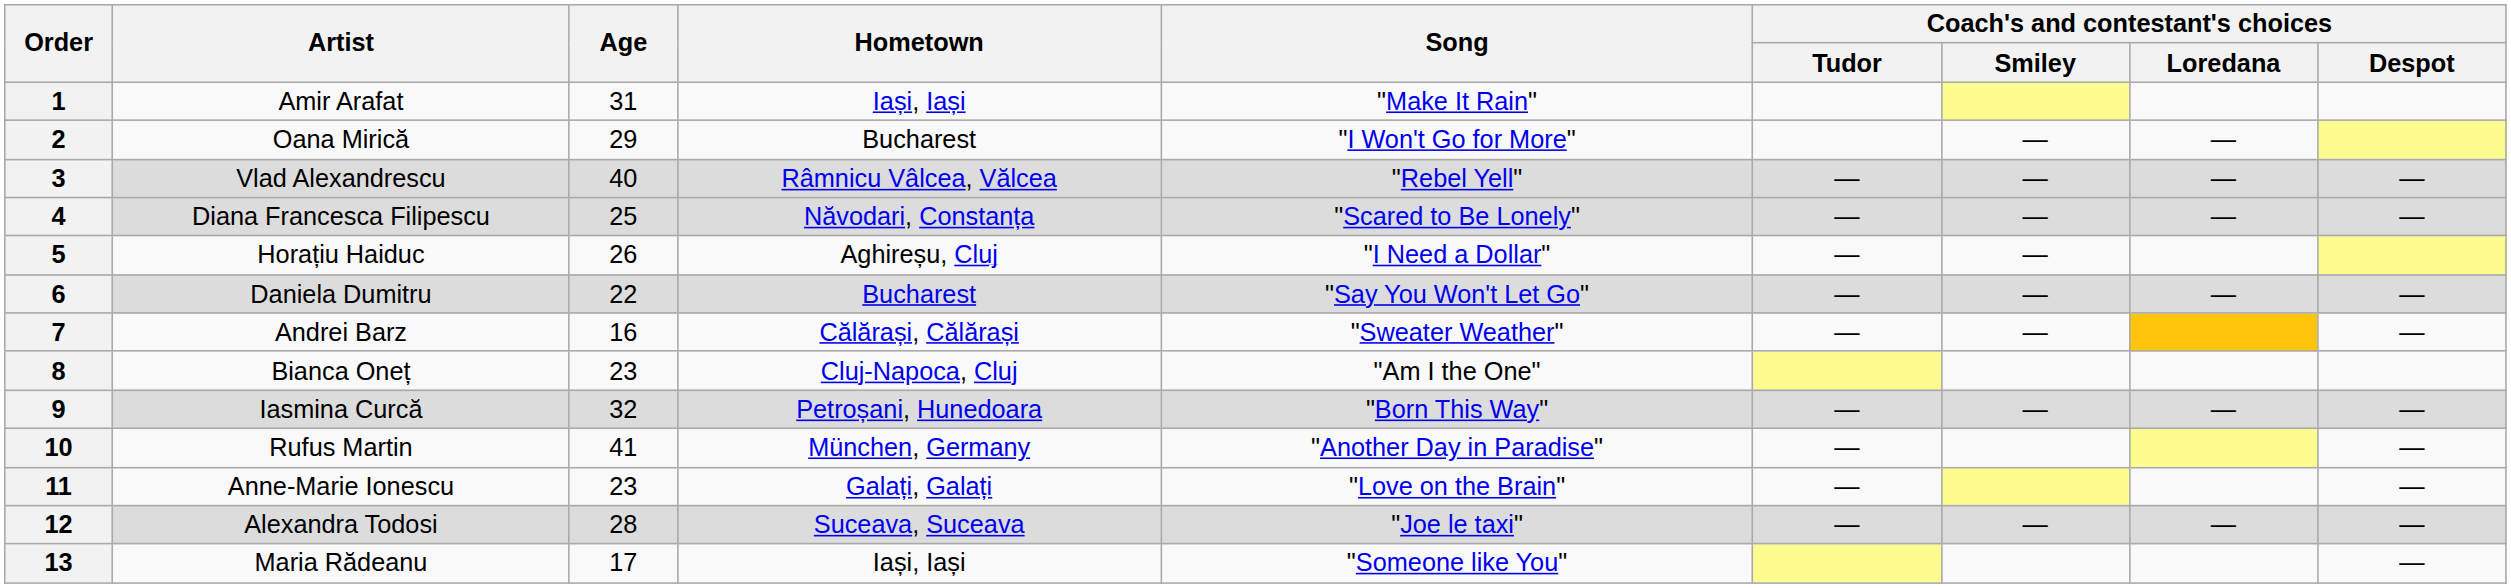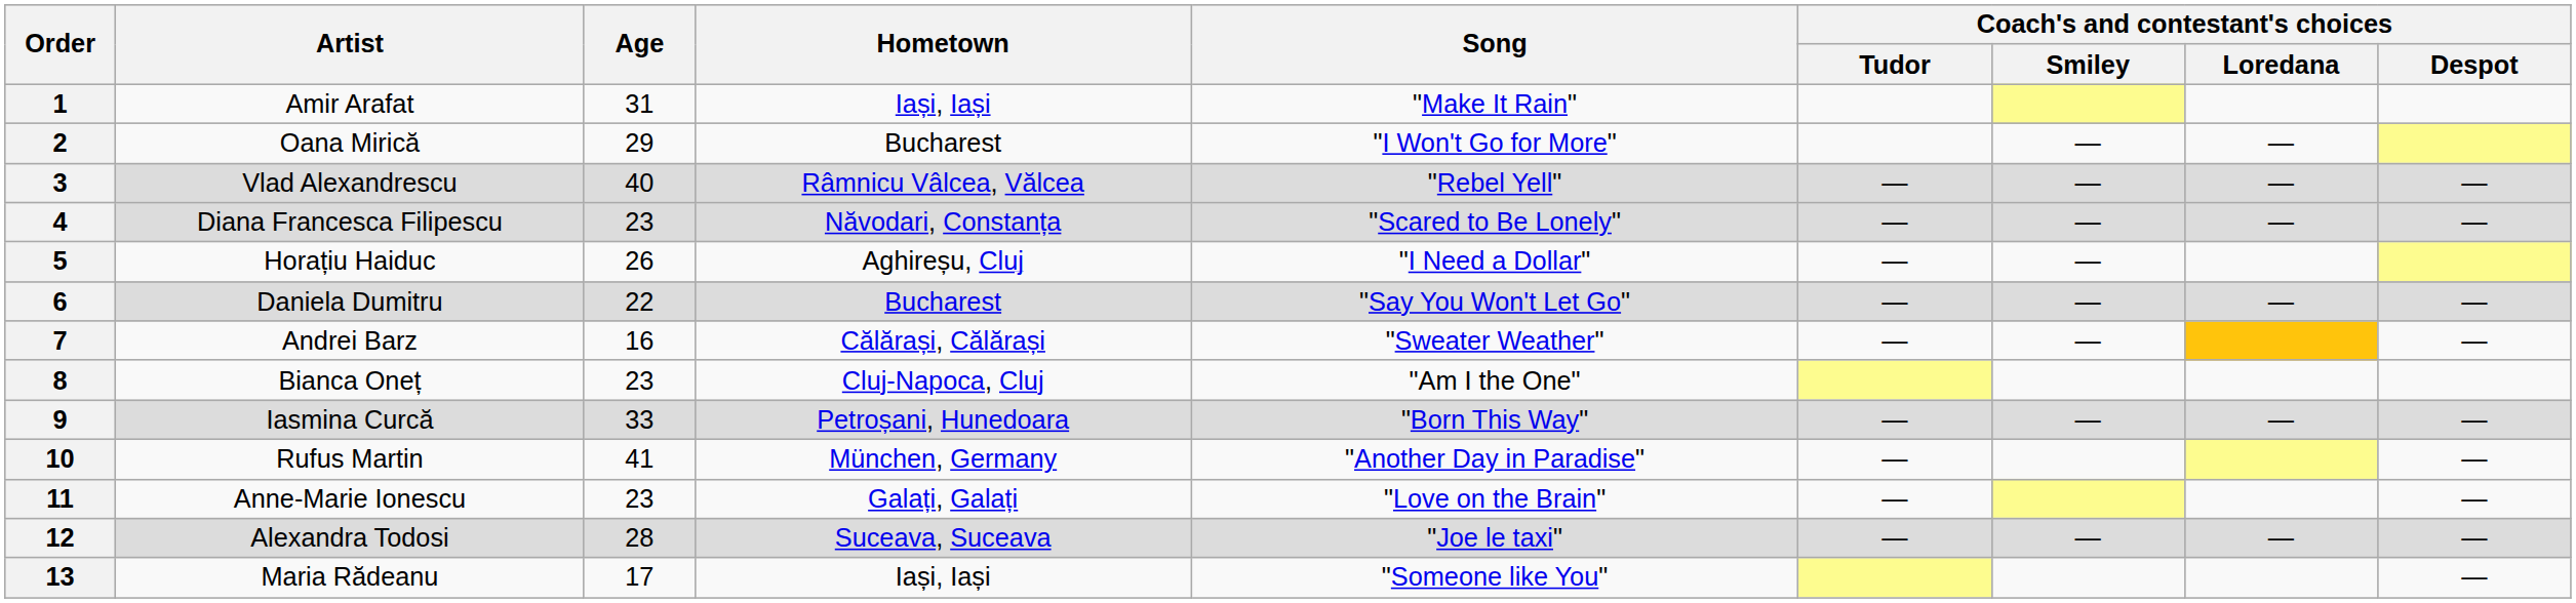4 | Age: 25 -> 23
9 | Age: 32 -> 33
